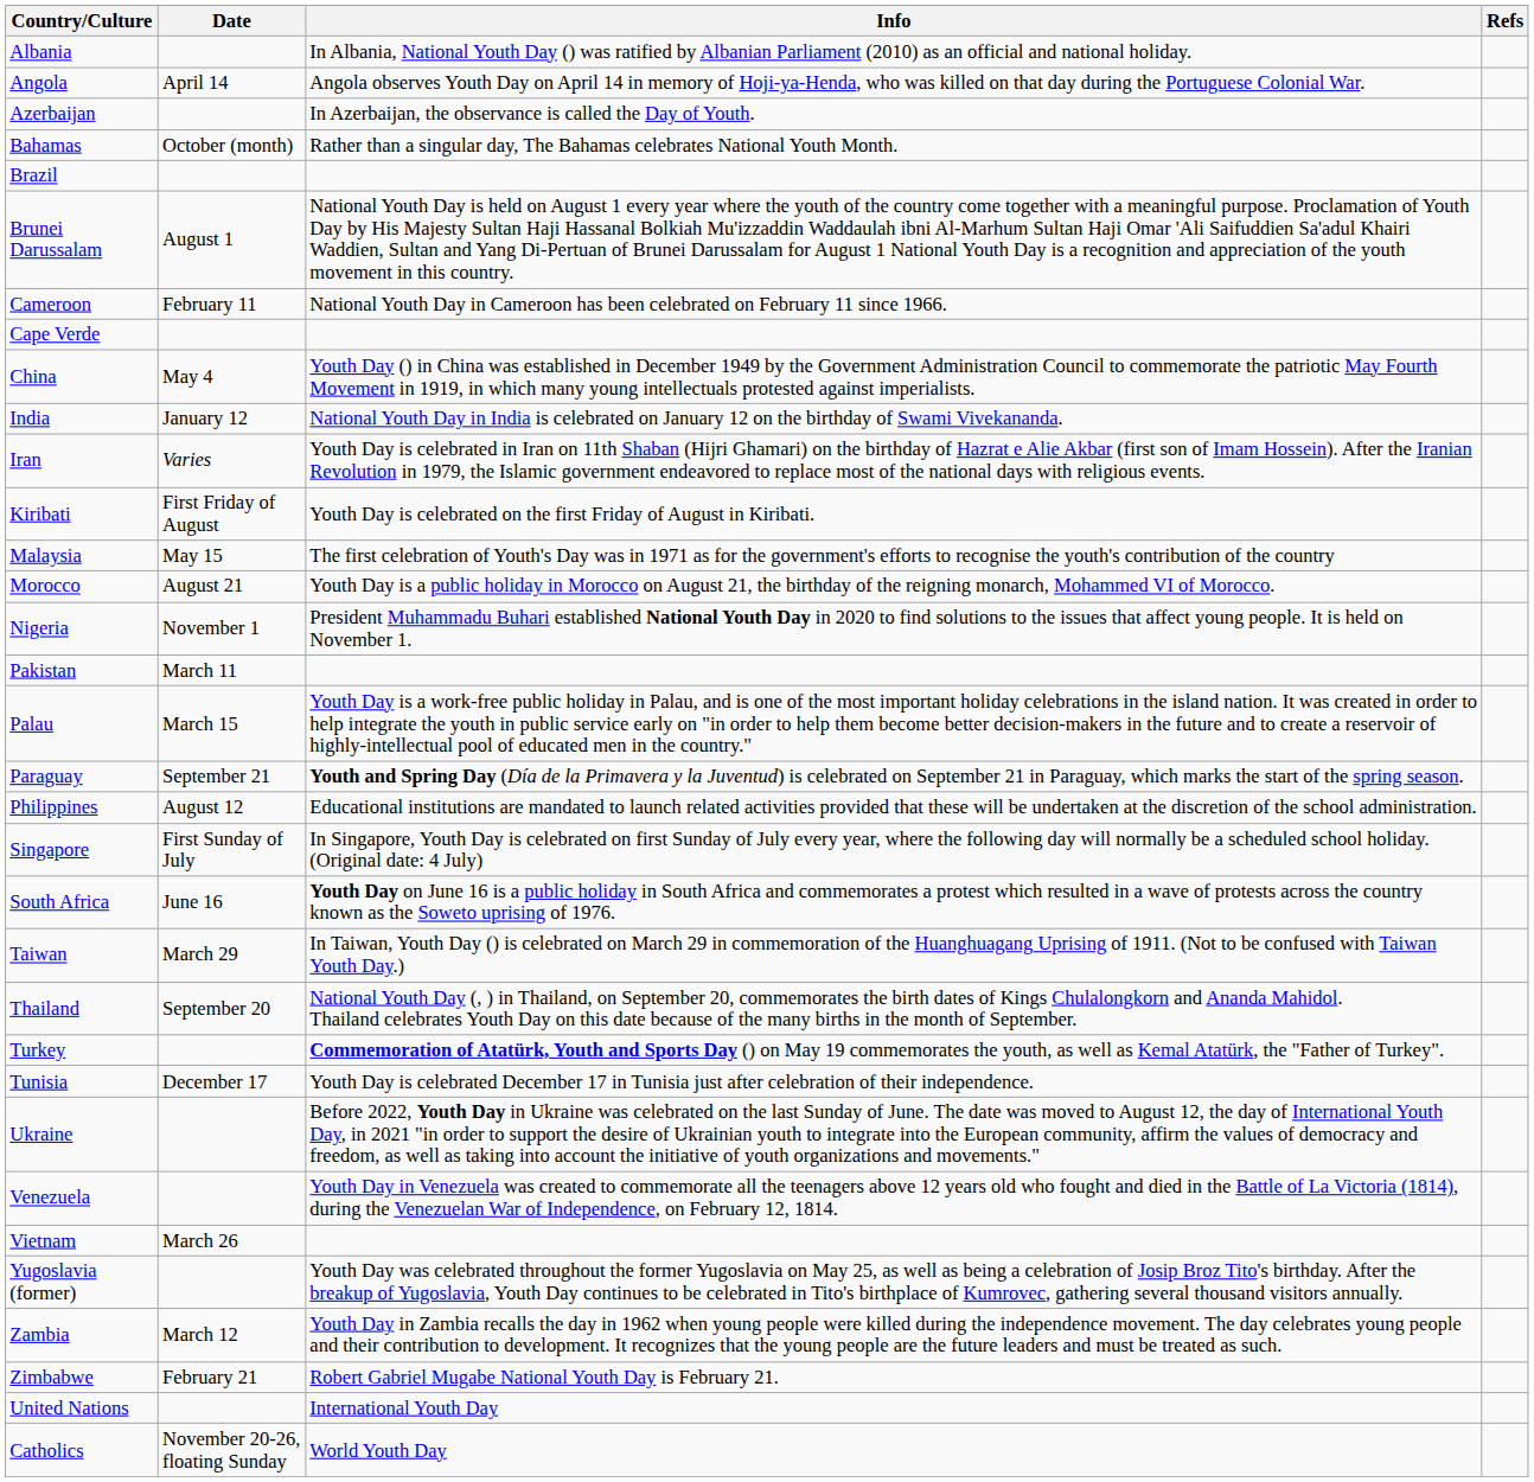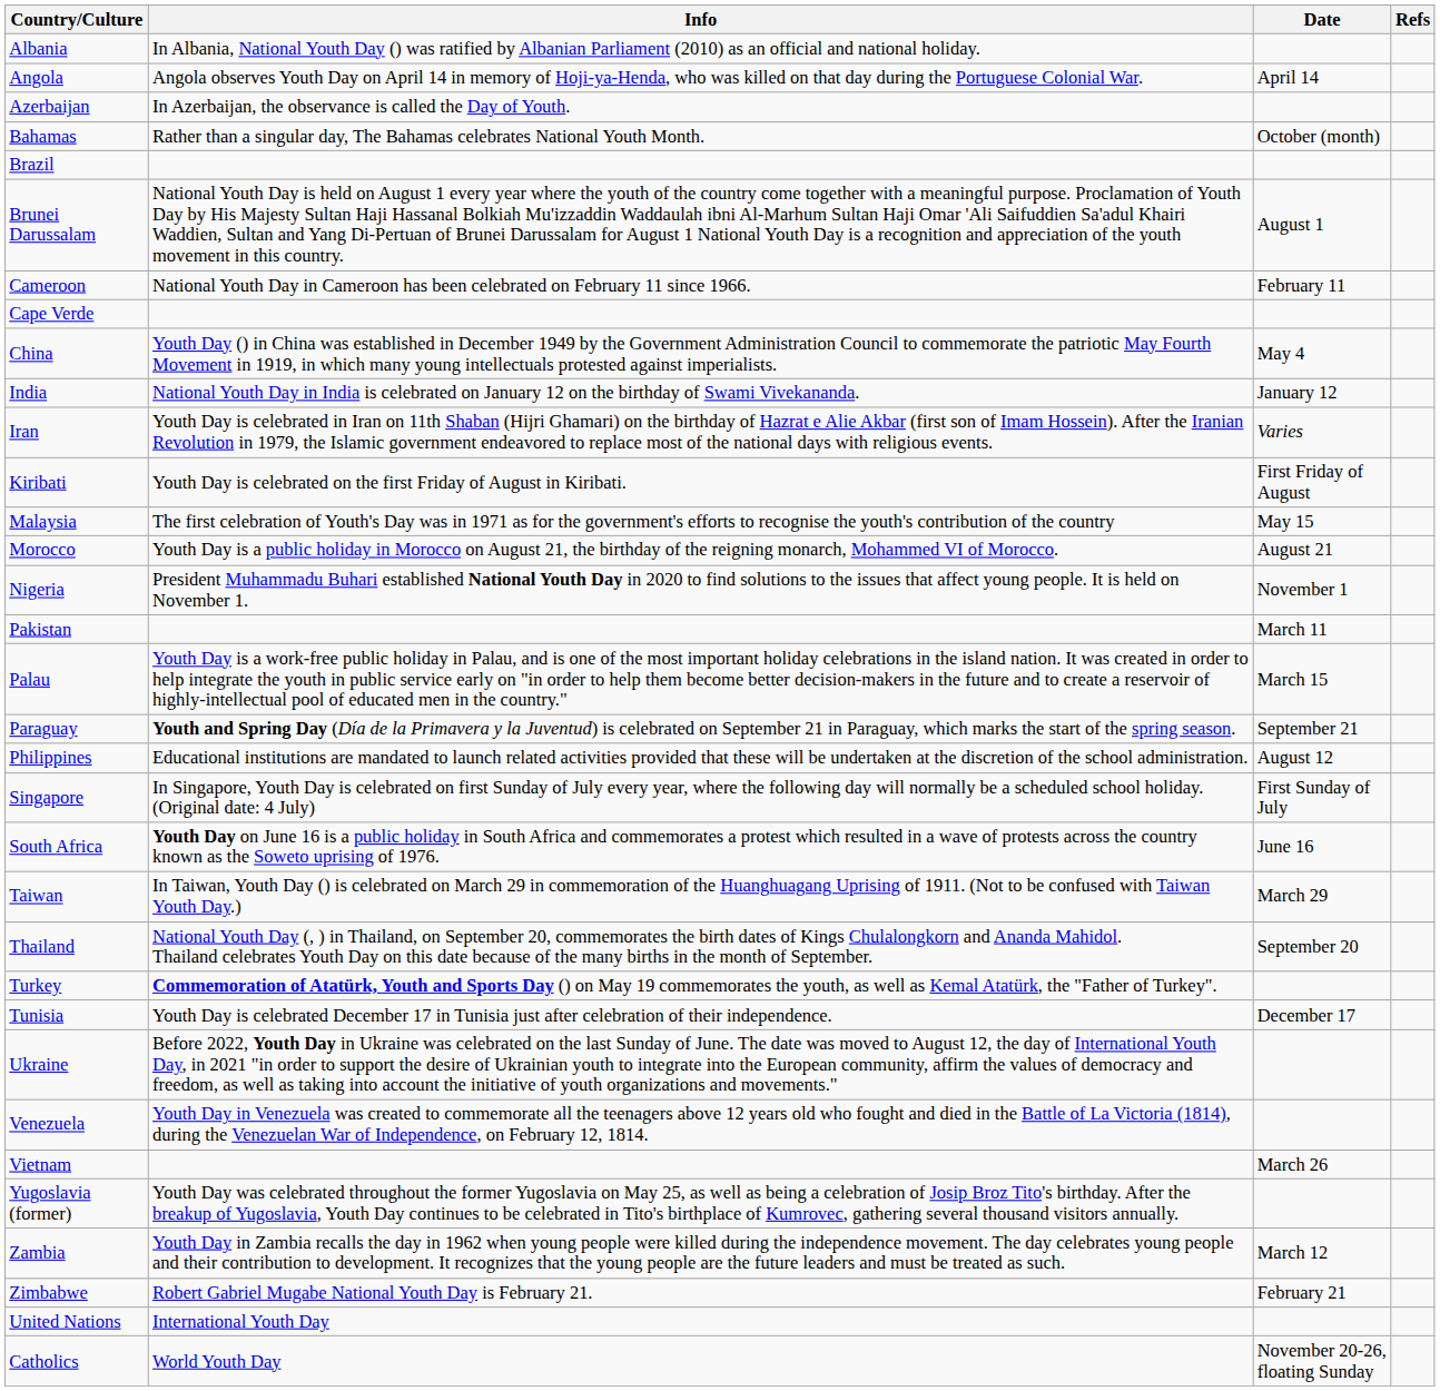columns swapped: Date <-> Info
